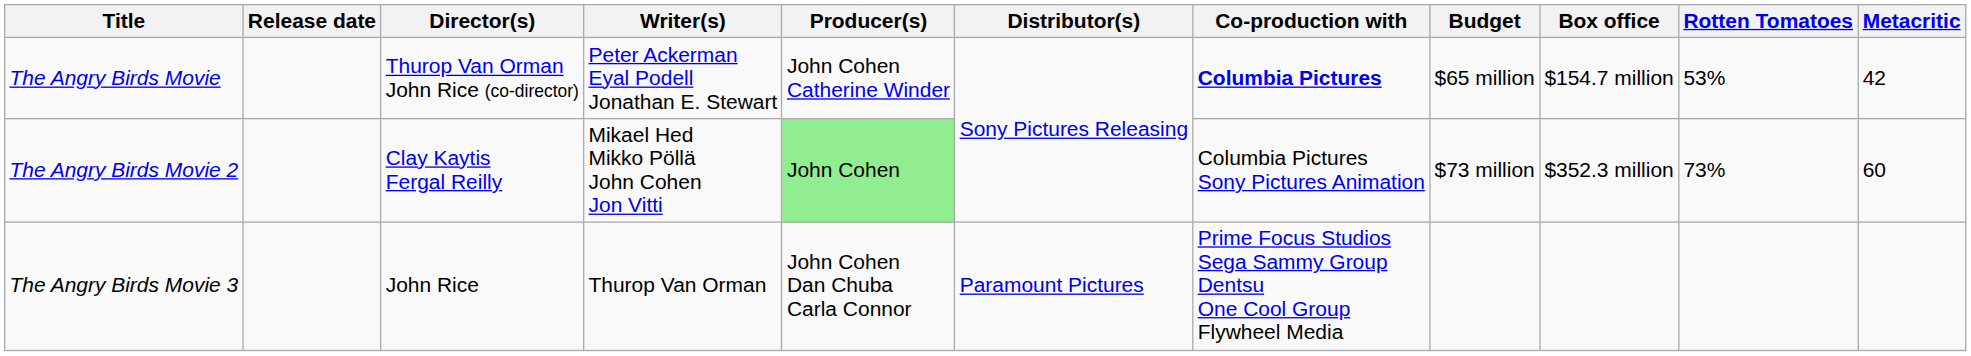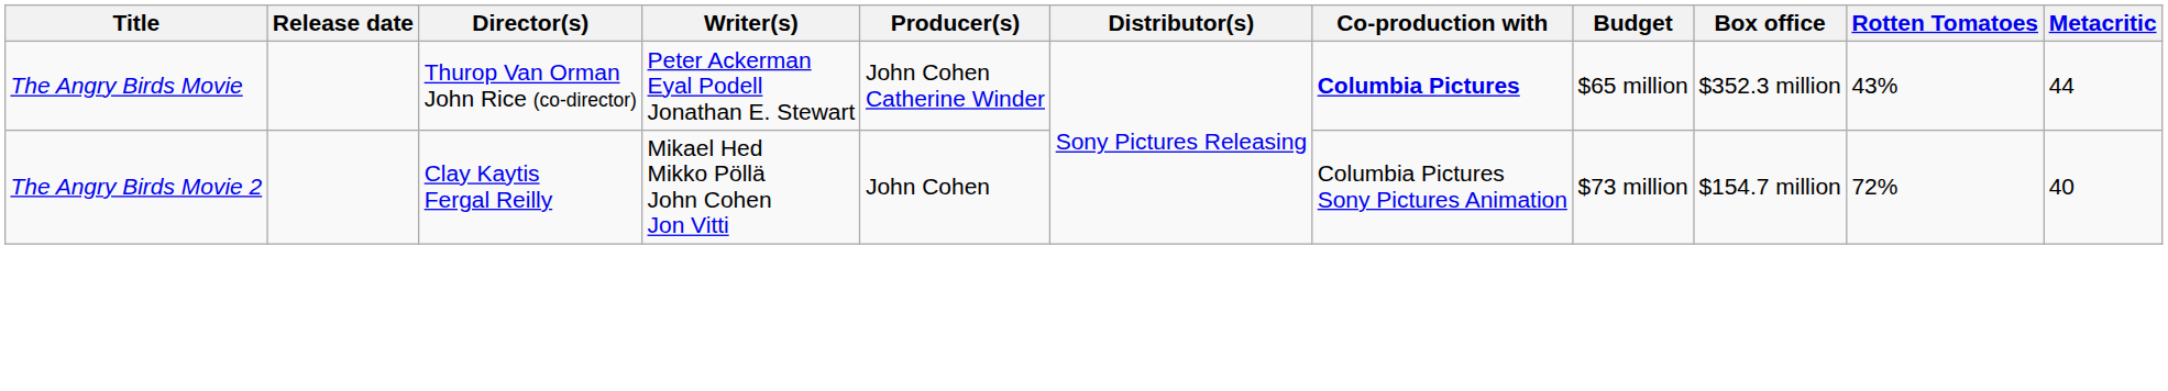The Angry Birds Movie | Box office: $154.7 million -> $352.3 million
The Angry Birds Movie | Rotten Tomatoes: 53% -> 43%
The Angry Birds Movie | Metacritic: 42 -> 44
The Angry Birds Movie 2 | Producer(s): lightgreen background -> no background
The Angry Birds Movie 2 | Box office: $352.3 million -> $154.7 million
The Angry Birds Movie 2 | Rotten Tomatoes: 73% -> 72%
The Angry Birds Movie 2 | Metacritic: 60 -> 40
- row: The Angry Birds Movie 3 | John Rice | Thurop Van Orman | John Cohen Dan Chuba Carla Connor | Paramount Pictures | Prime Focus Studios Sega Sammy Group Dentsu One Cool Group Flywheel Media
